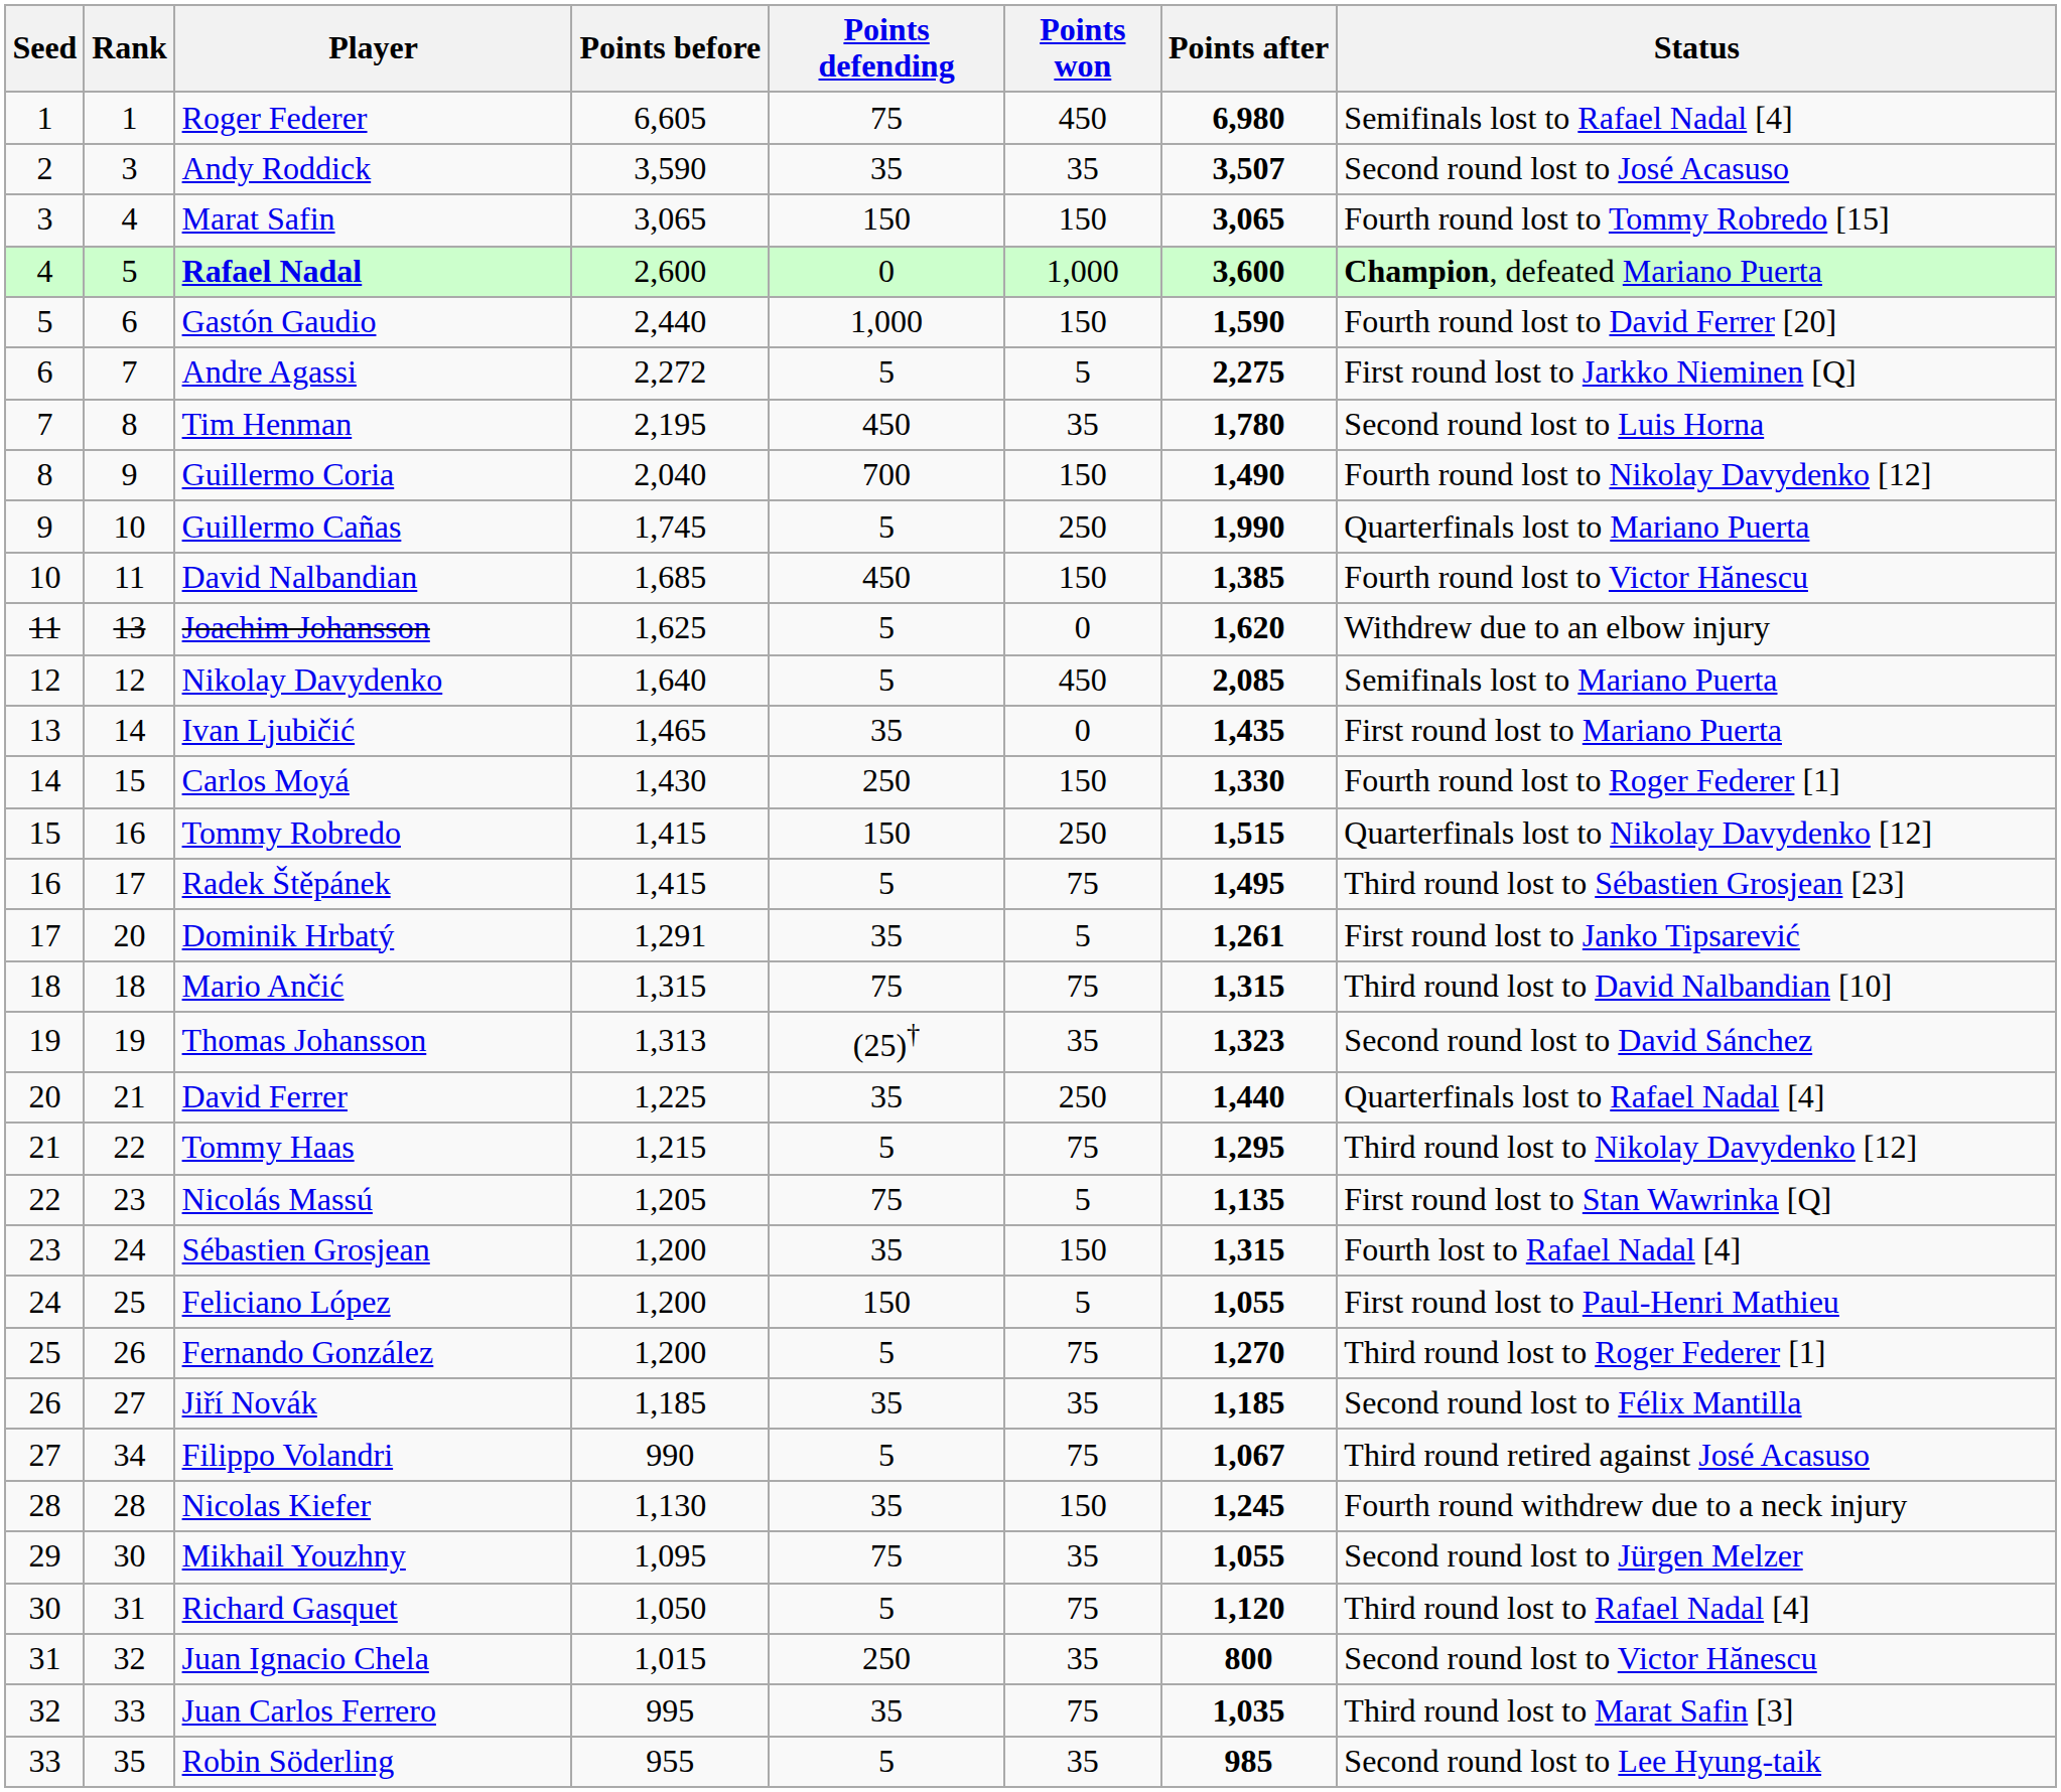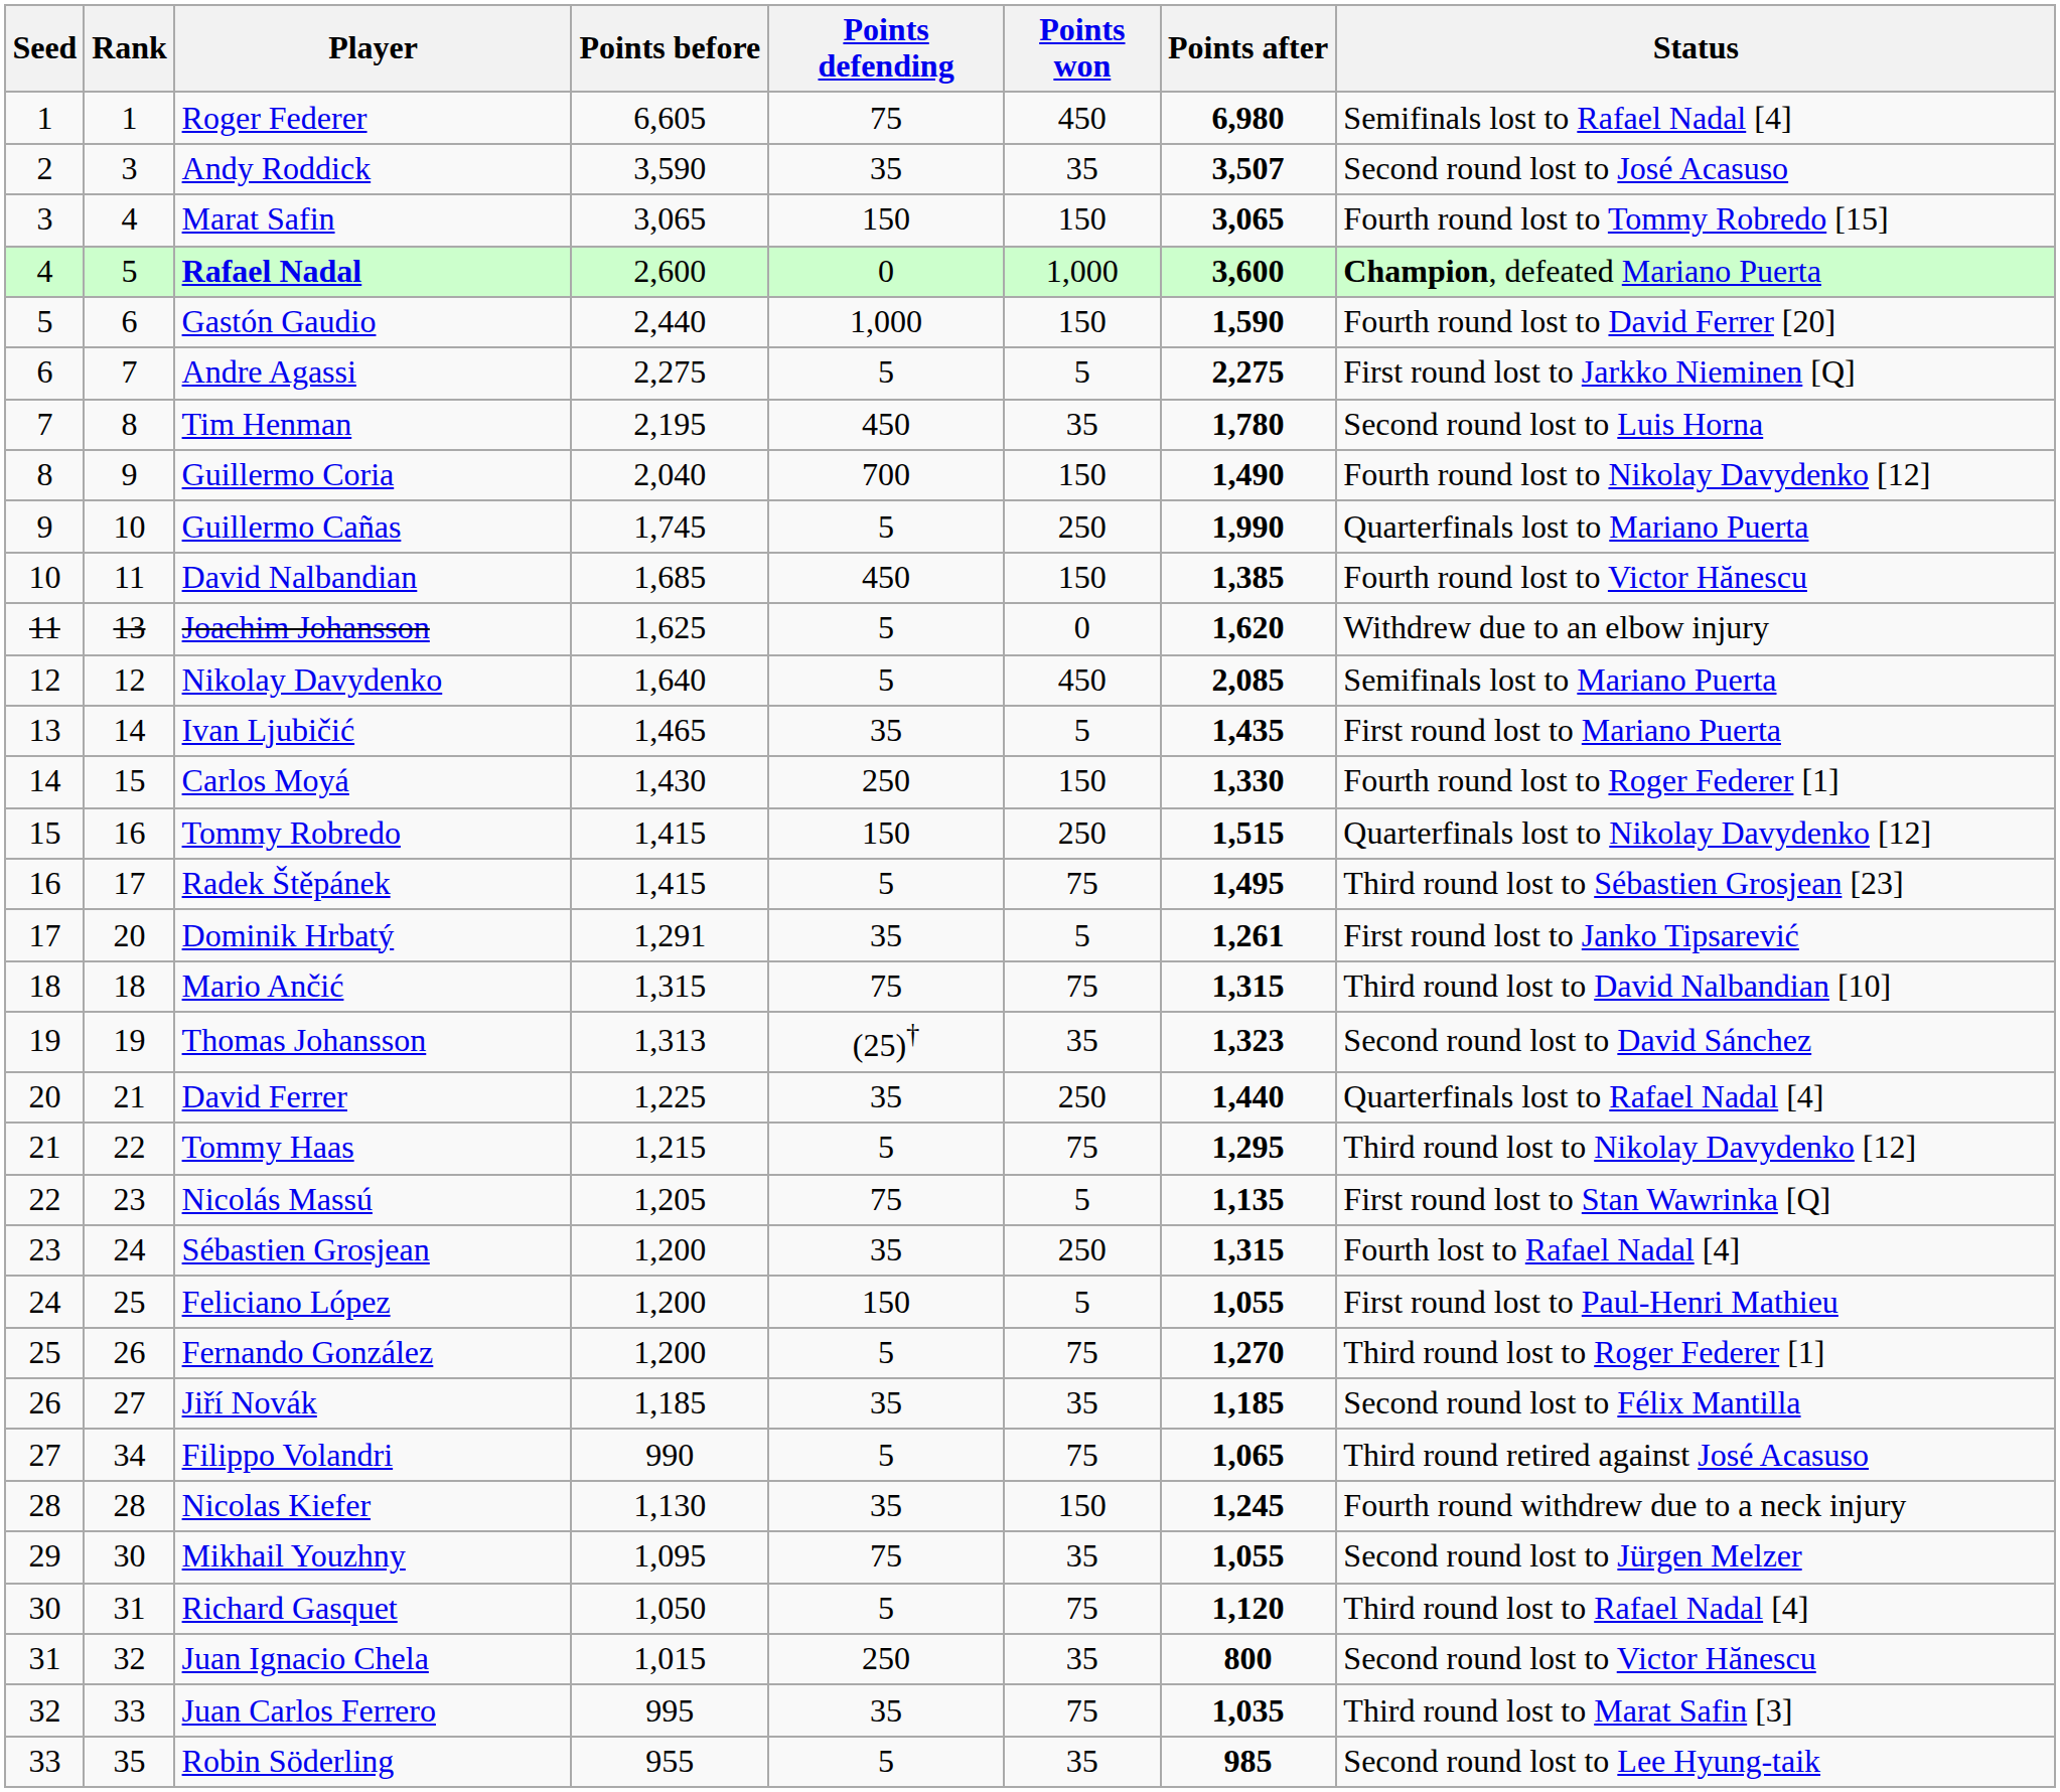Andre Agassi | Points before: 2,272 -> 2,275
Ivan Ljubičić | Points won: 0 -> 5
Sébastien Grosjean | Points won: 150 -> 250
Filippo Volandri | Points after: 1,067 -> 1,065
